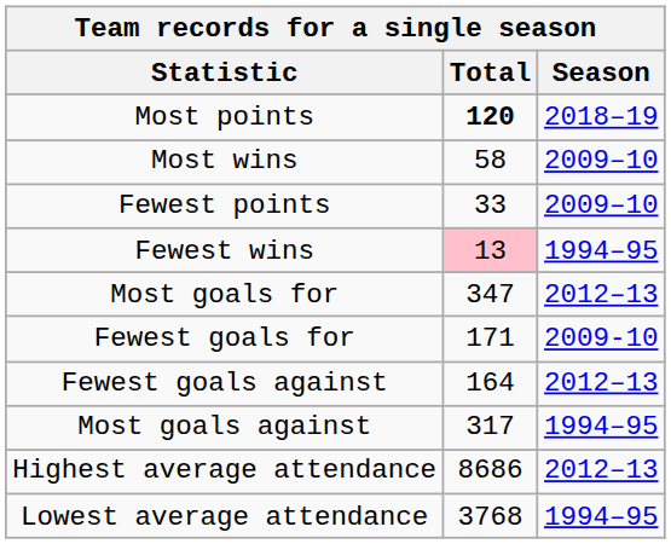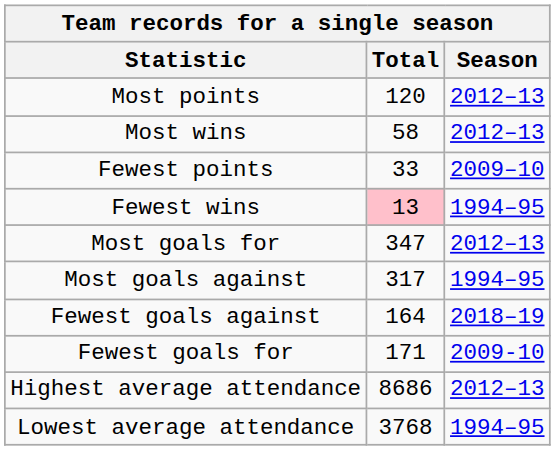Most points | Total: bold -> normal
Most points | Season: 2018–19 -> 2012–13
Most wins | Season: 2009–10 -> 2012–13
rows swapped: Fewest goals for <-> Most goals against
Fewest goals against | Season: 2012–13 -> 2018–19
